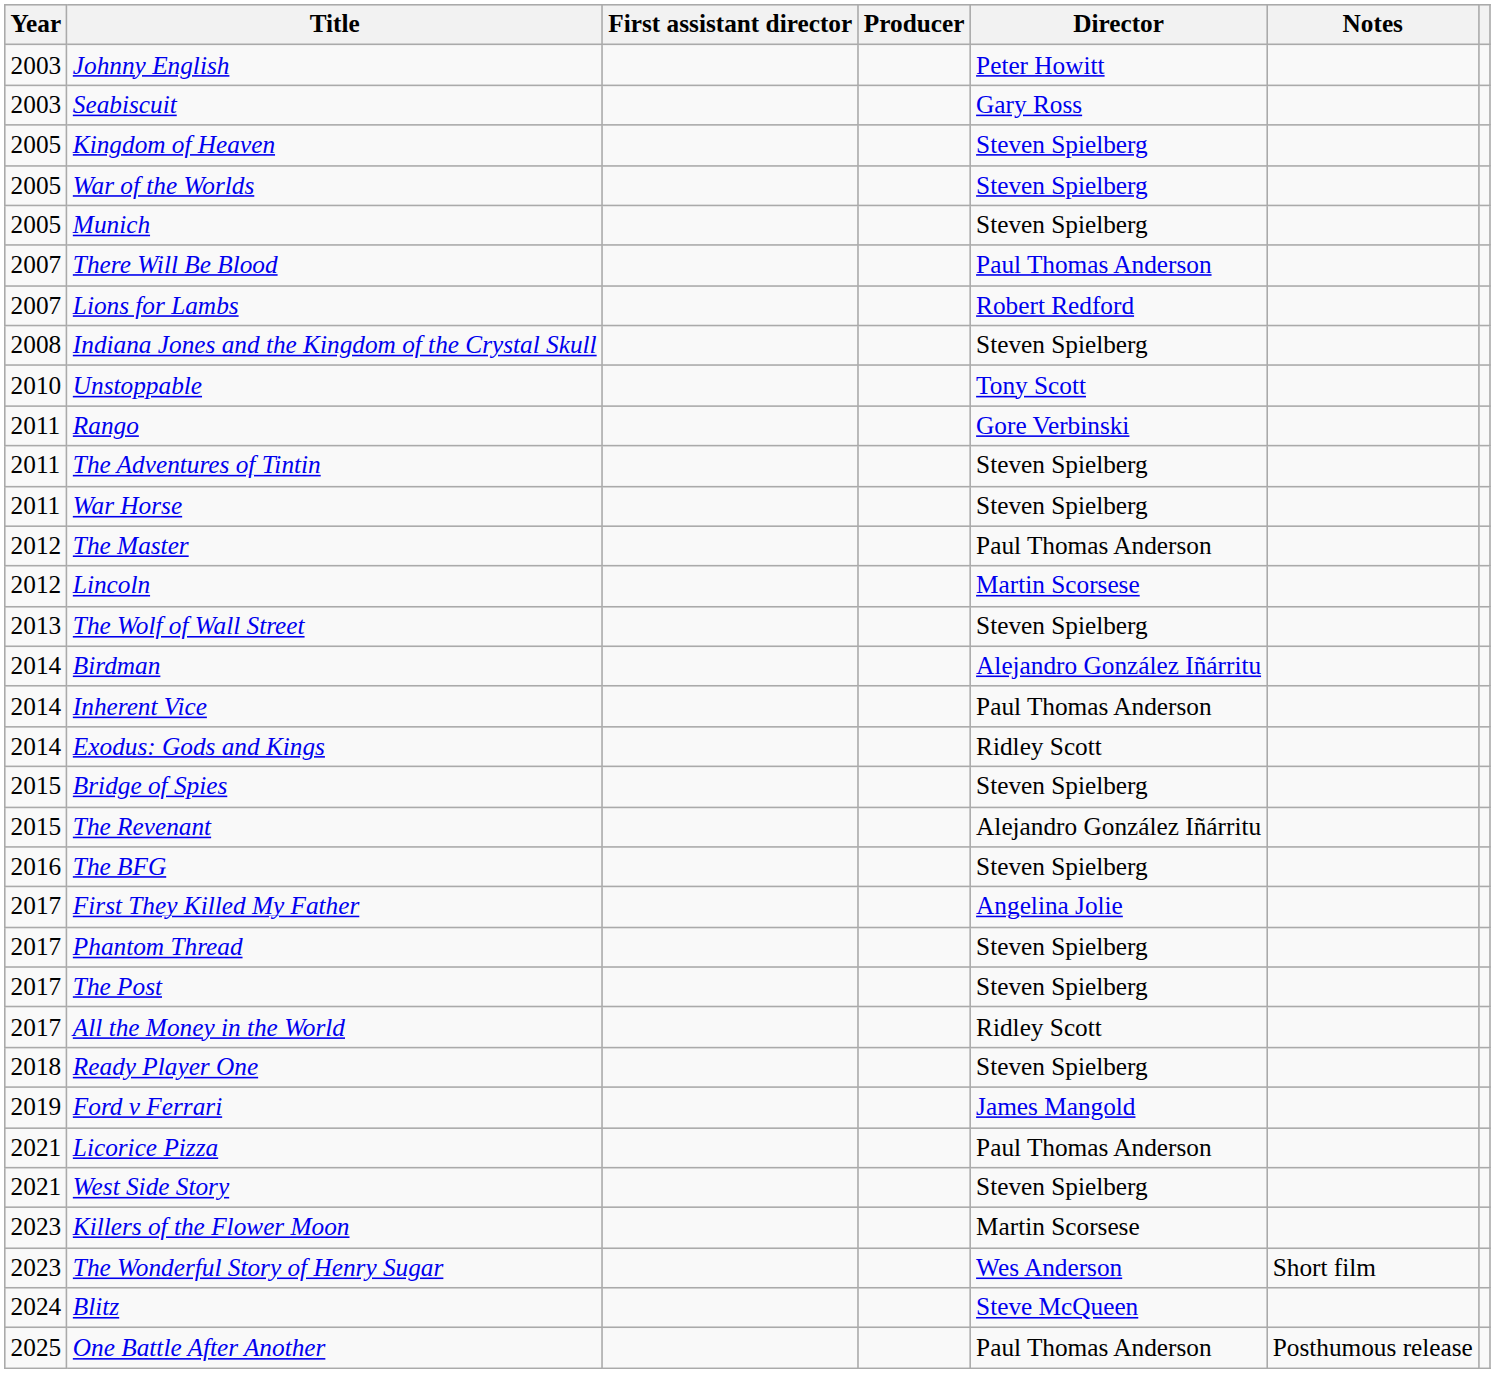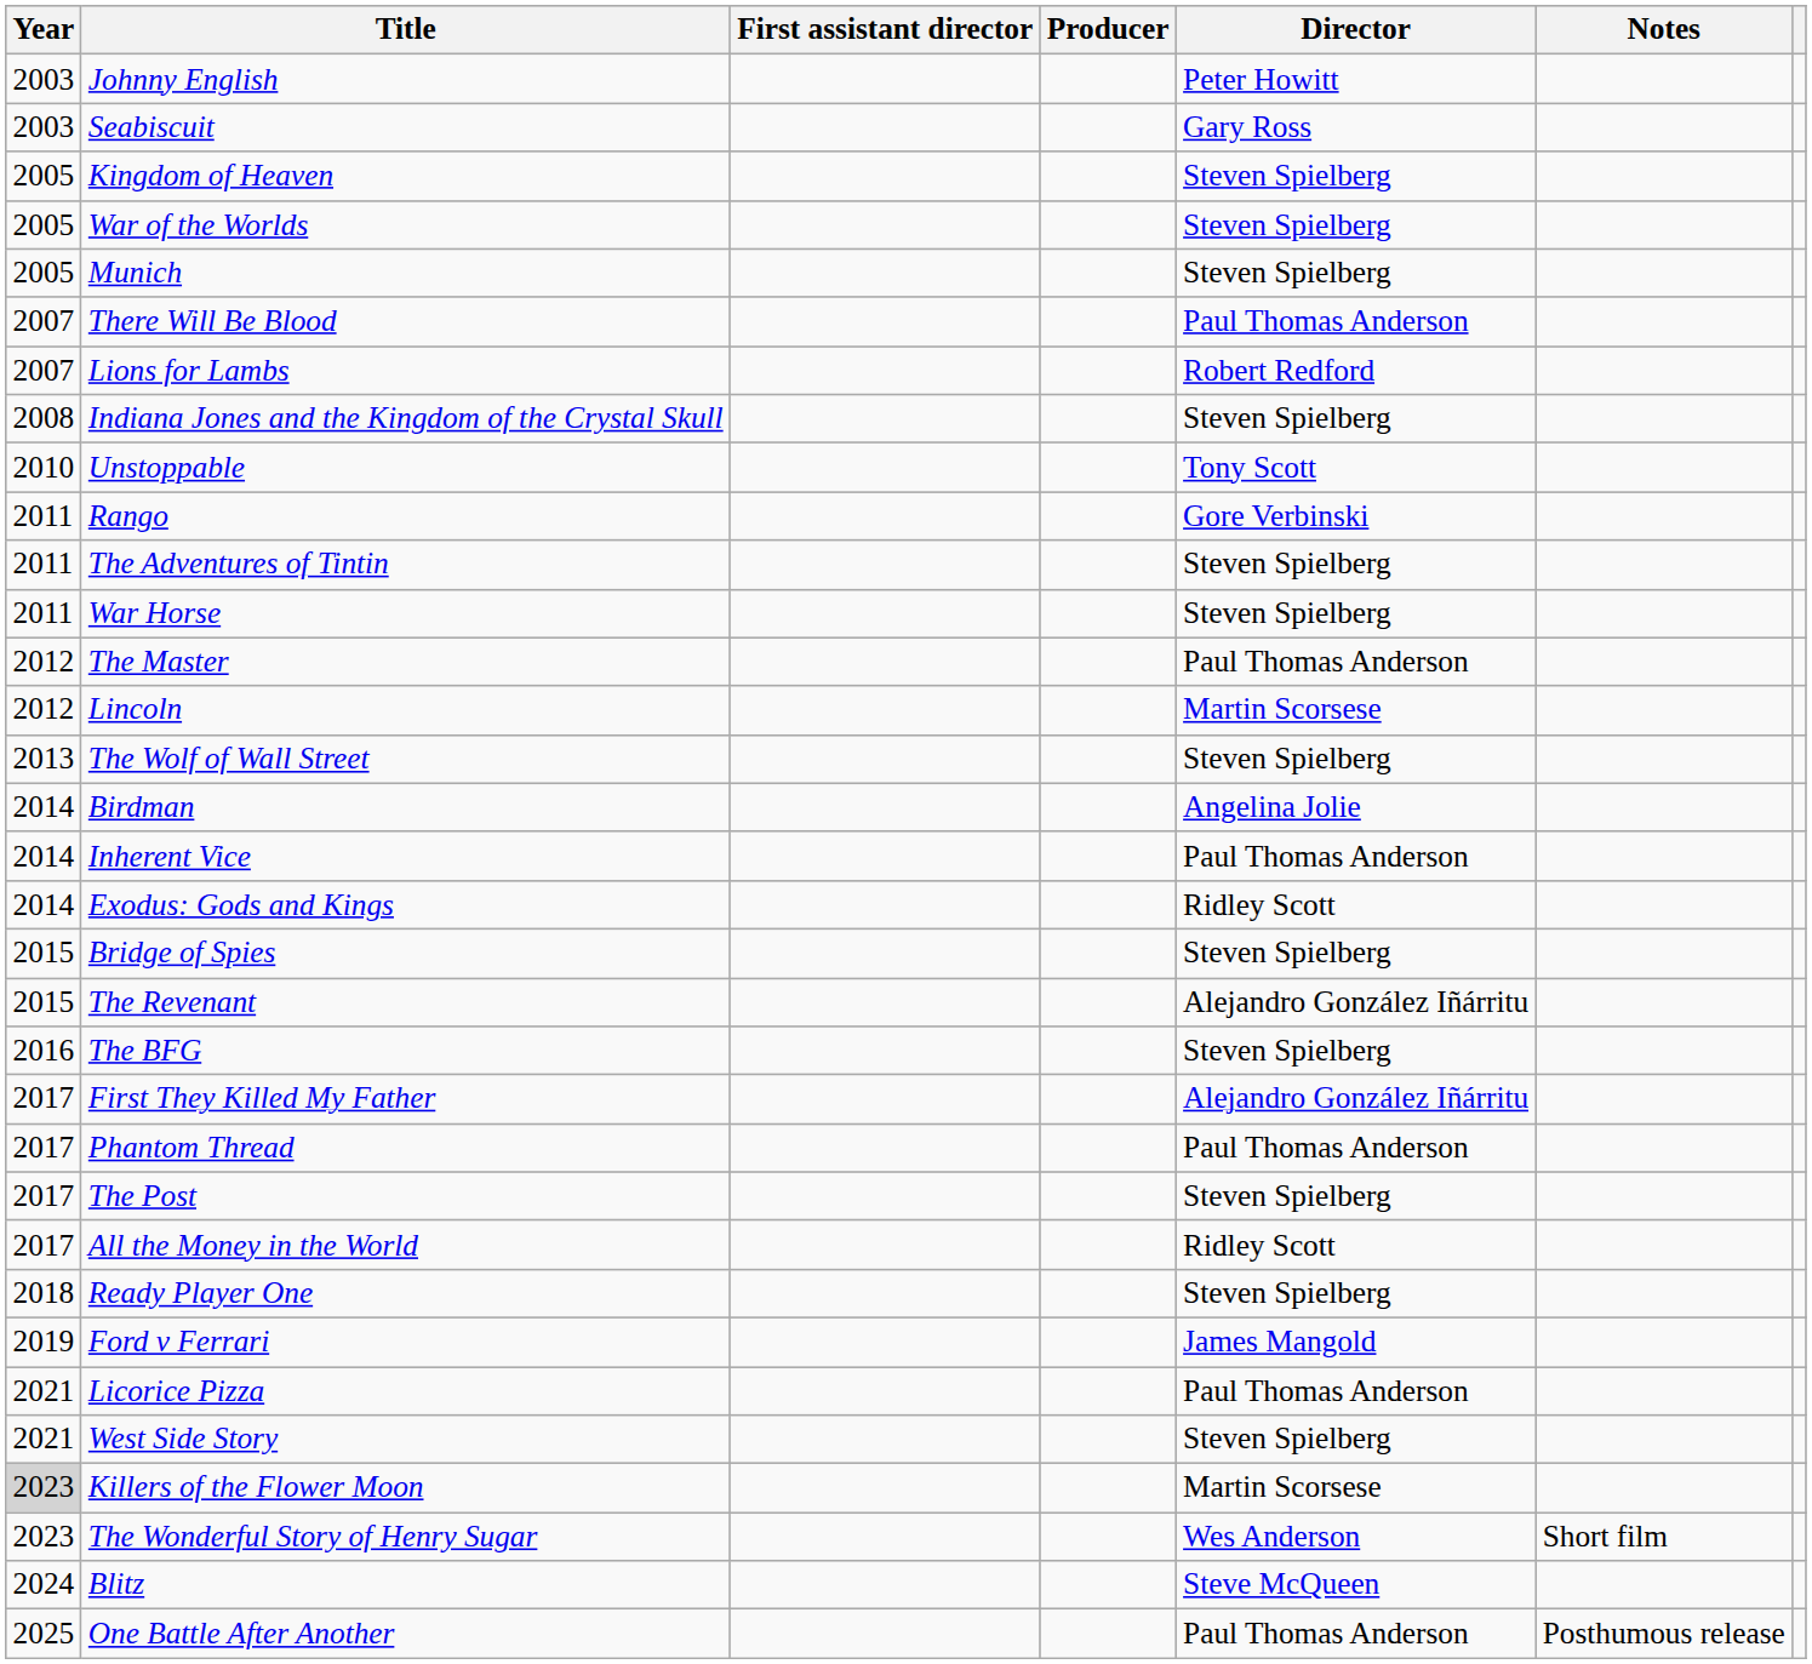Birdman | Director: Alejandro González Iñárritu -> Angelina Jolie
First They Killed My Father | Director: Angelina Jolie -> Alejandro González Iñárritu
Phantom Thread | Director: Steven Spielberg -> Paul Thomas Anderson
Killers of the Flower Moon | Year: no background -> lightgrey background
